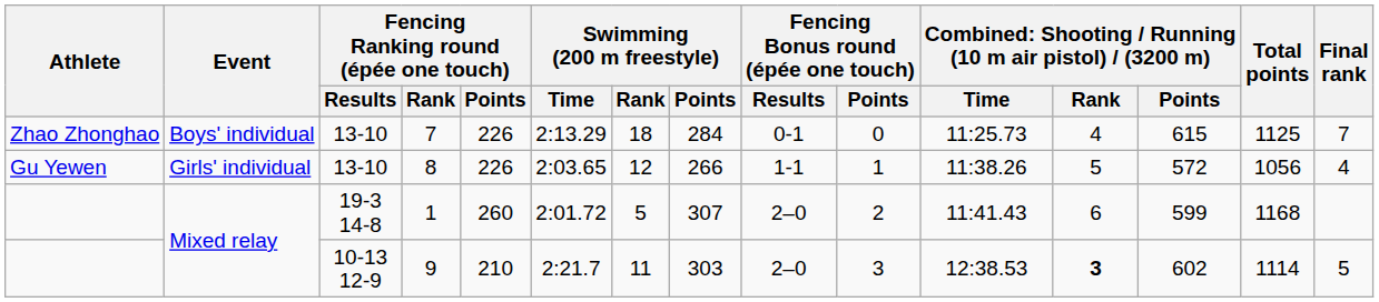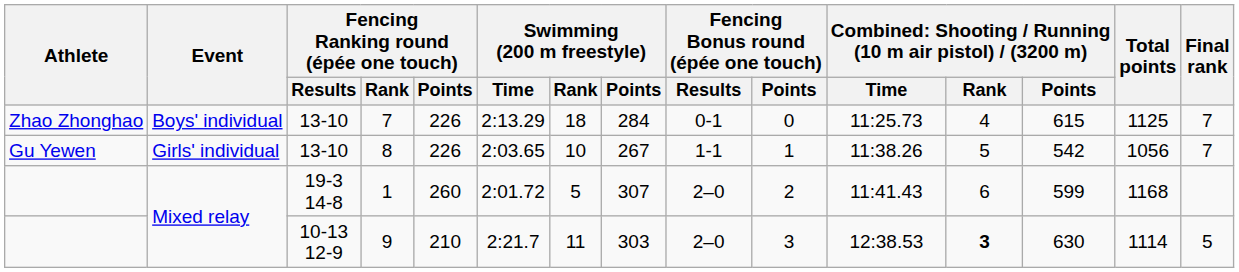8 | Swimming (200 m freestyle) / Rank: 12 -> 10
8 | Swimming (200 m freestyle) / Points: 266 -> 267
8 | column 13: 572 -> 542
8 | Final rank: 4 -> 7
9 | column 13: 602 -> 630
